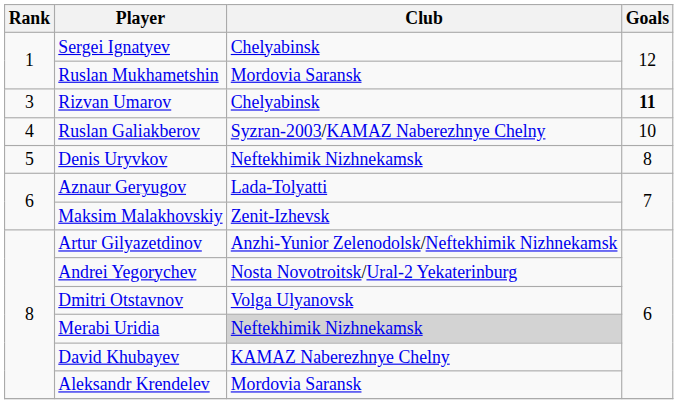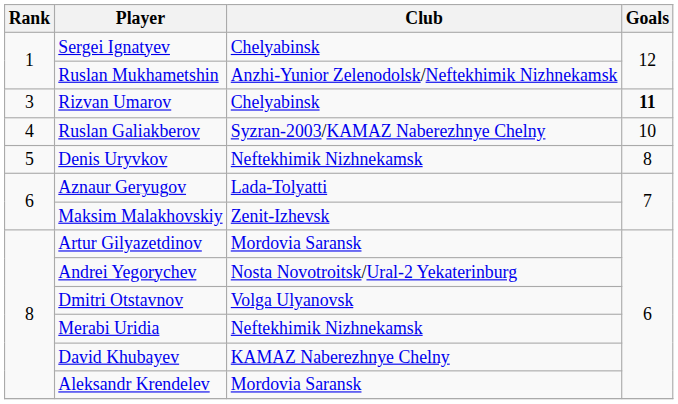Ruslan Mukhametshin | Club: Mordovia Saransk -> Anzhi-Yunior Zelenodolsk/Neftekhimik Nizhnekamsk
Artur Gilyazetdinov | Club: Anzhi-Yunior Zelenodolsk/Neftekhimik Nizhnekamsk -> Mordovia Saransk
Merabi Uridia | Club: lightgrey background -> no background
